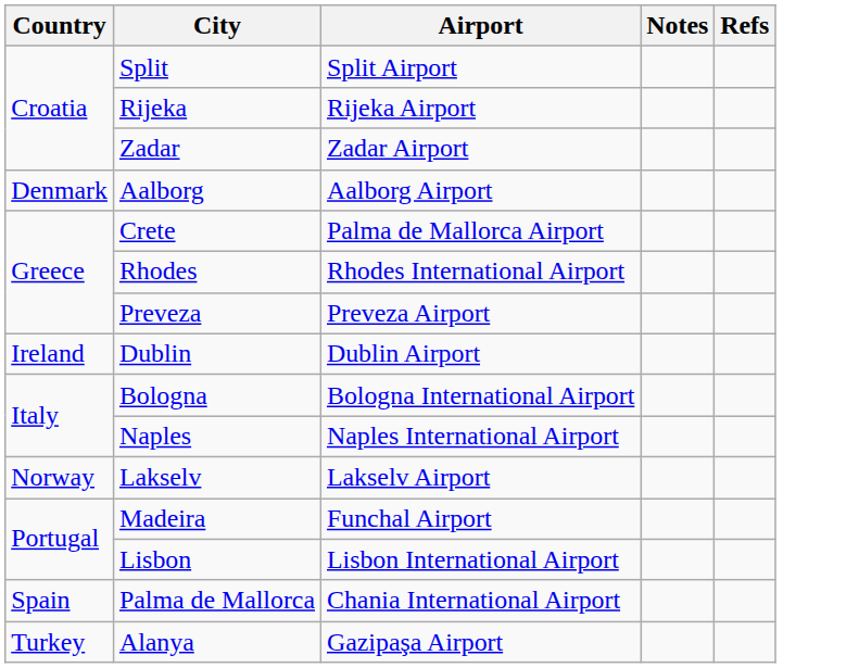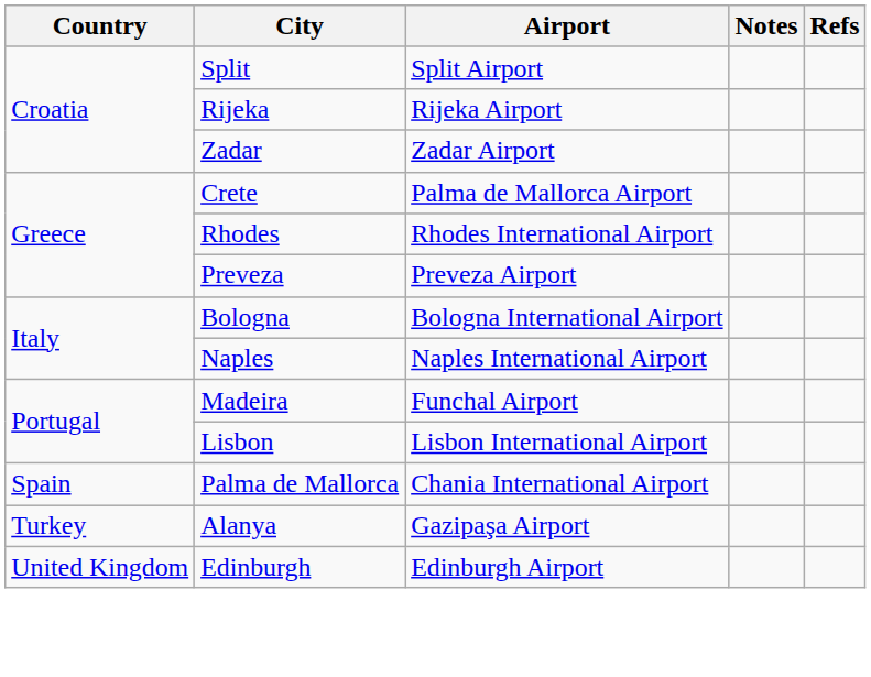- row: Denmark | Aalborg | Aalborg Airport
- row: Ireland | Dublin | Dublin Airport
- row: Norway | Lakselv | Lakselv Airport
+ row: United Kingdom | Edinburgh | Edinburgh Airport
